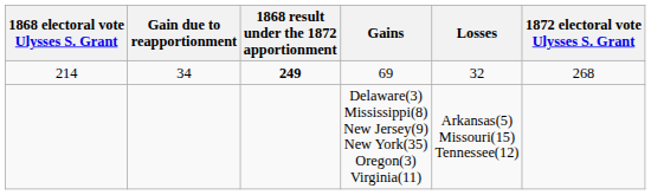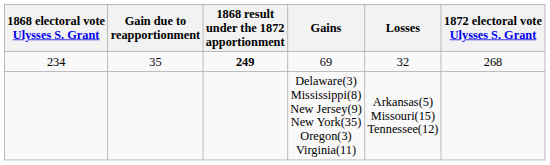69 | 1868 electoral vote Ulysses S. Grant: 214 -> 234
69 | Gain due to reapportionment: 34 -> 35
